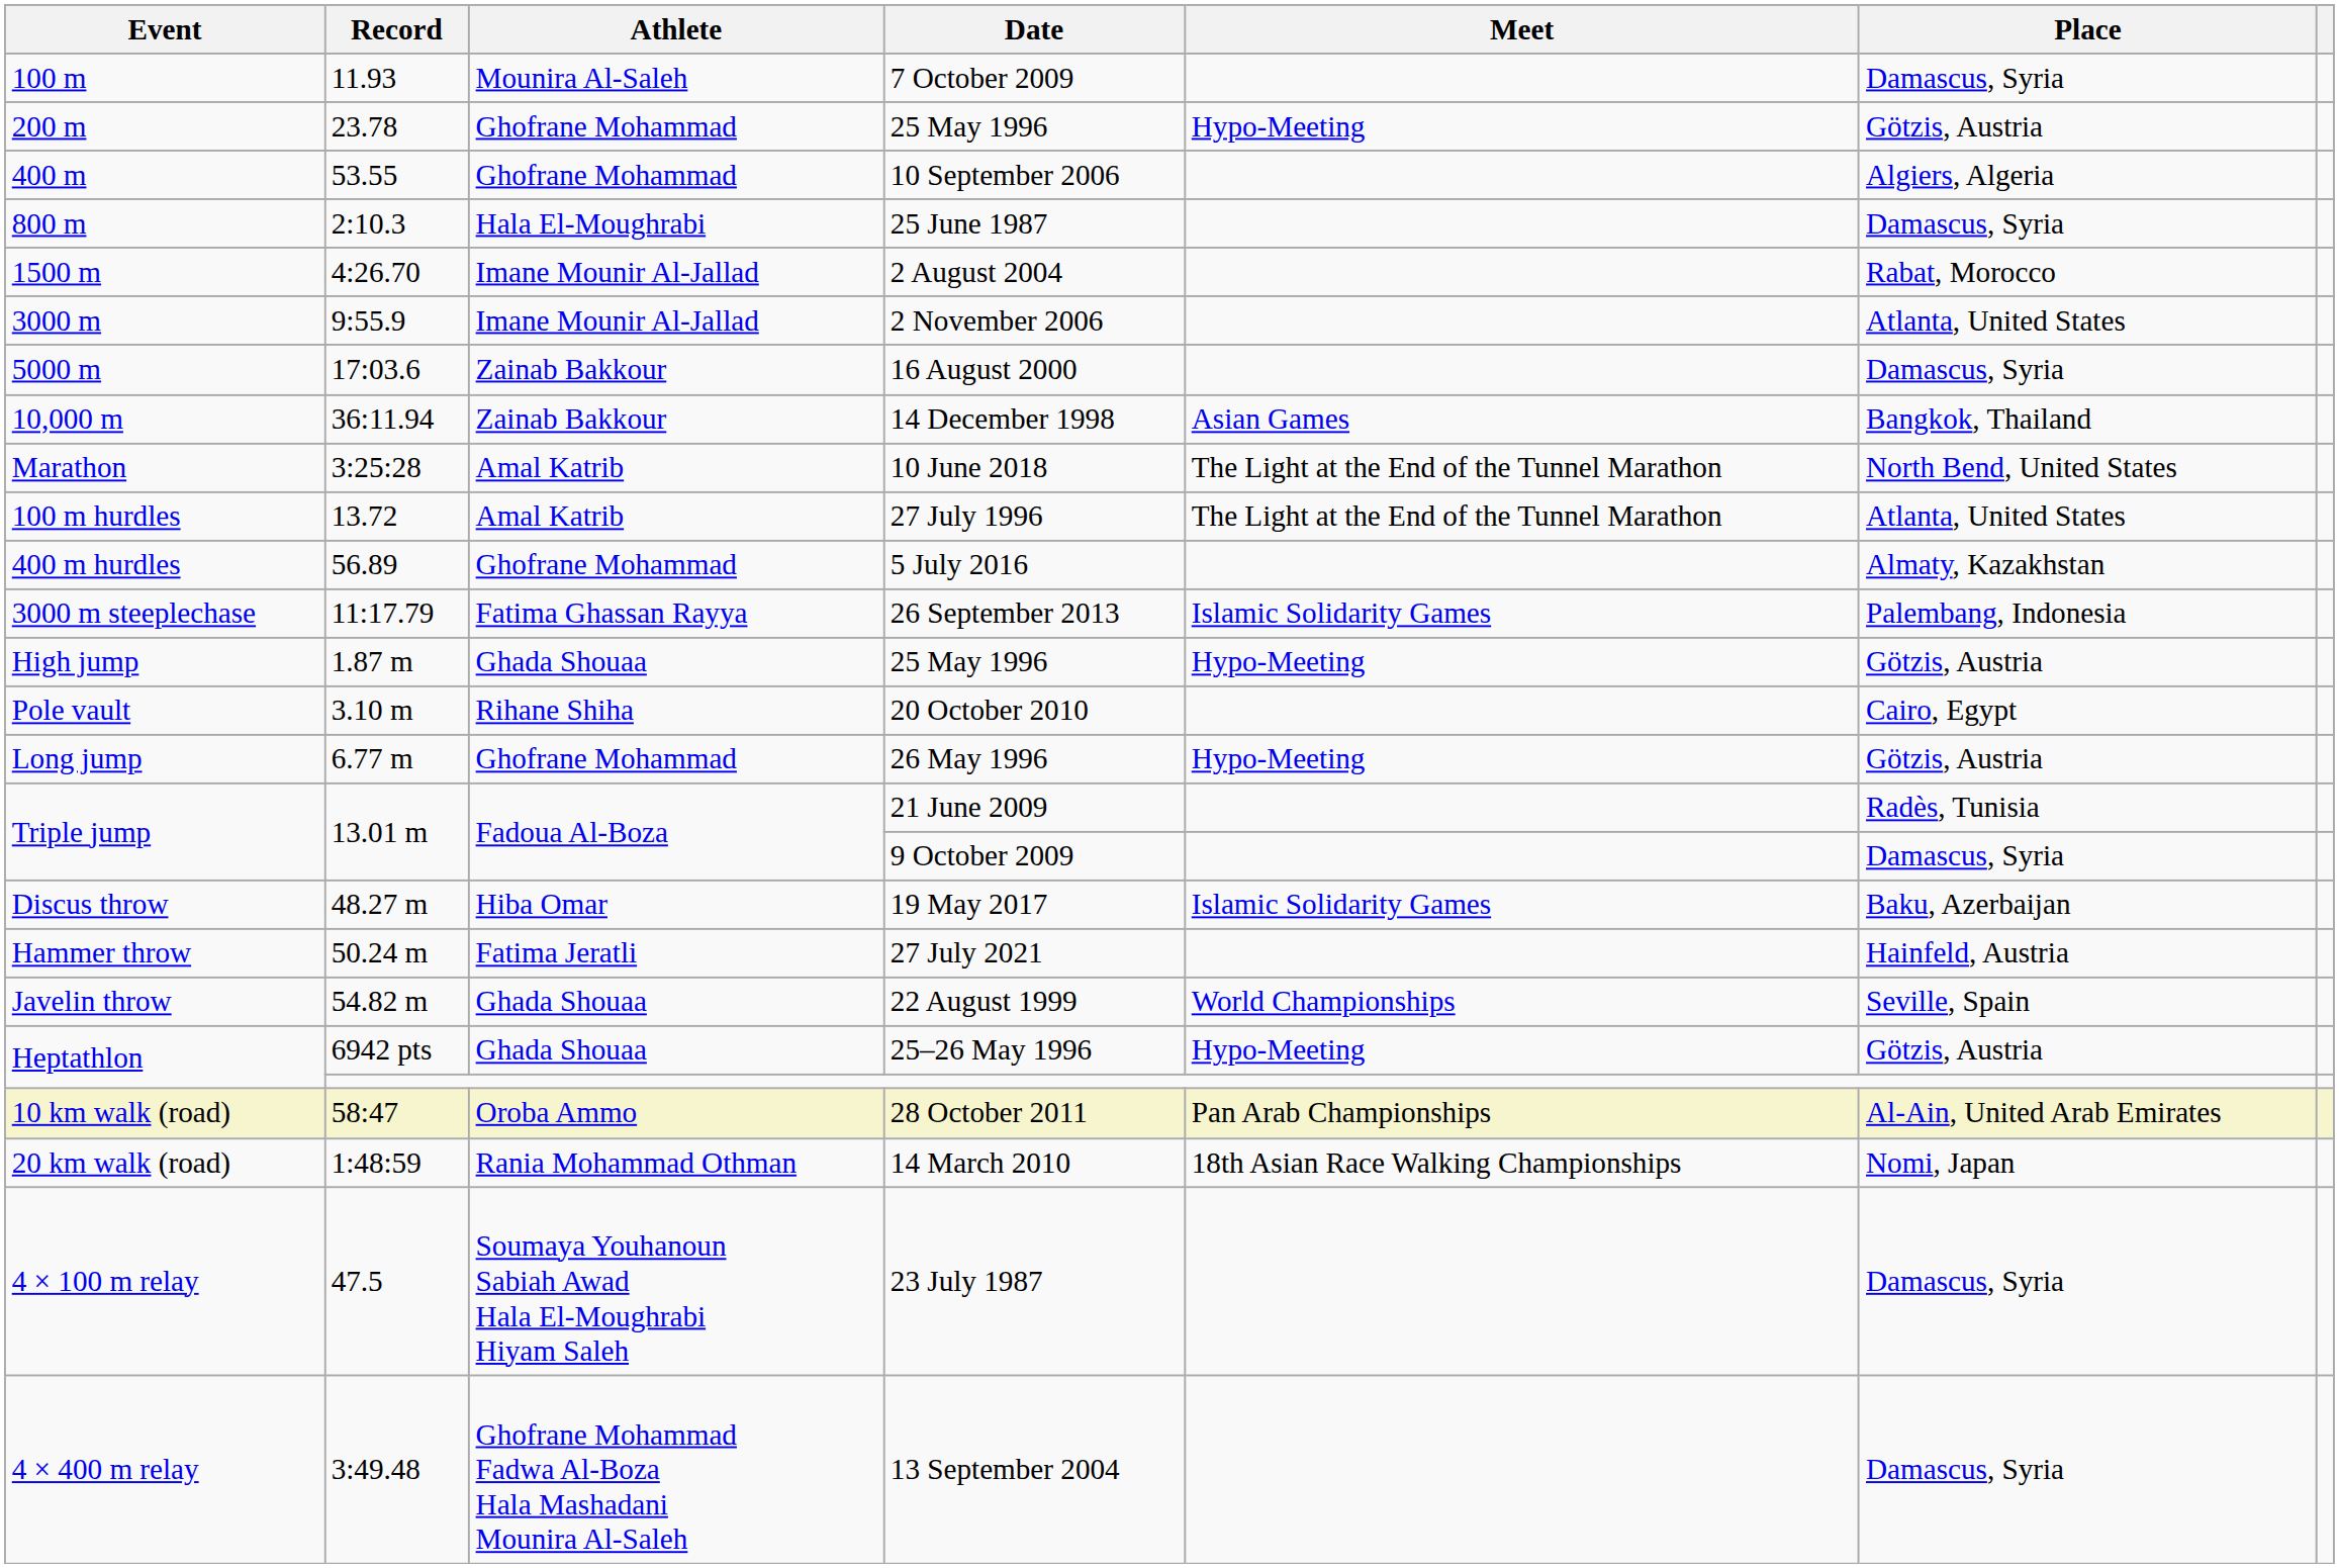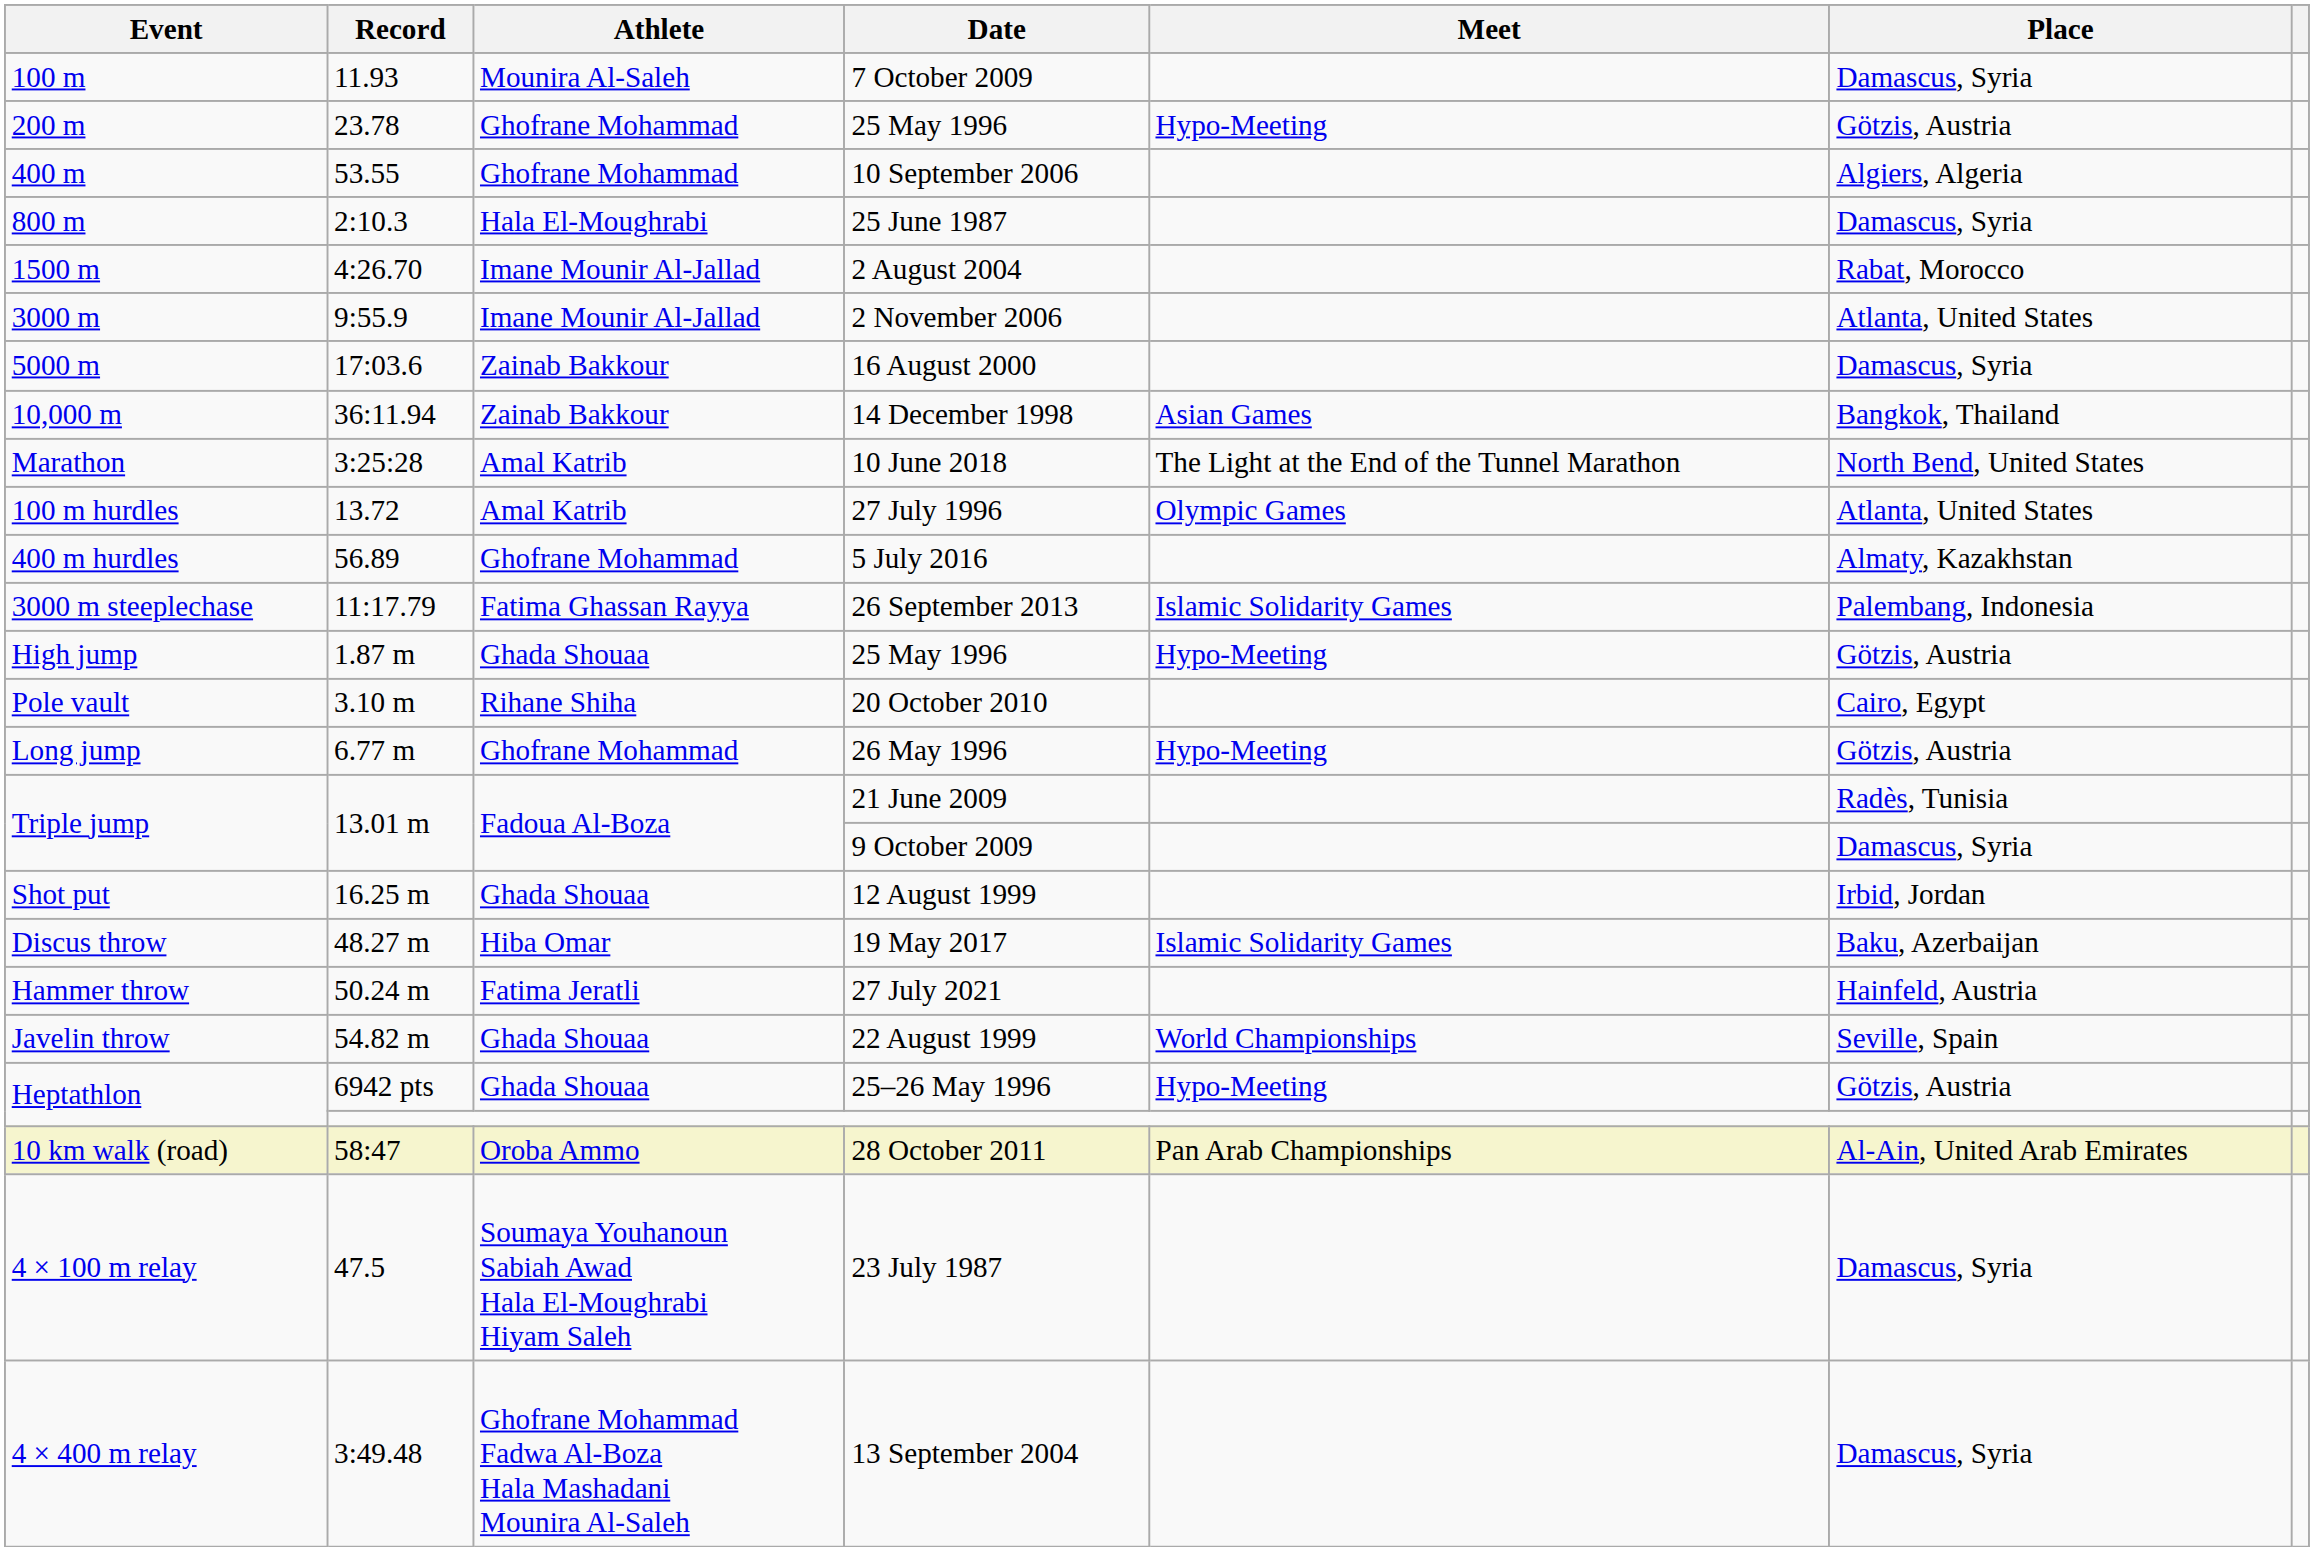27 July 1996 | Meet: The Light at the End of the Tunnel Marathon -> Olympic Games
+ row: Shot put | 16.25 m | Ghada Shouaa | 12 August 1999 | Irbid, Jordan
- row: 20 km walk (road) | 1:48:59 | Rania Mohammad Othman | 14 March 2010 | 18th Asian Race Walking Championships | Nomi, Japan
